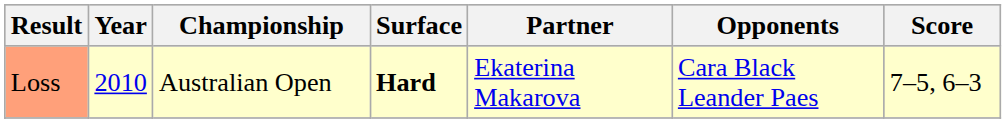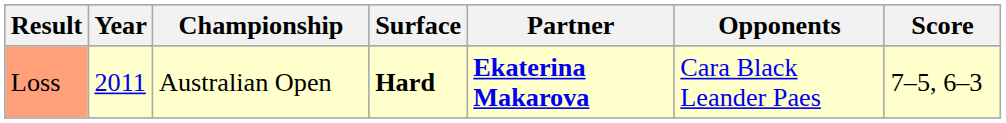Loss | Year: 2010 -> 2011
Loss | Partner: normal -> bold
